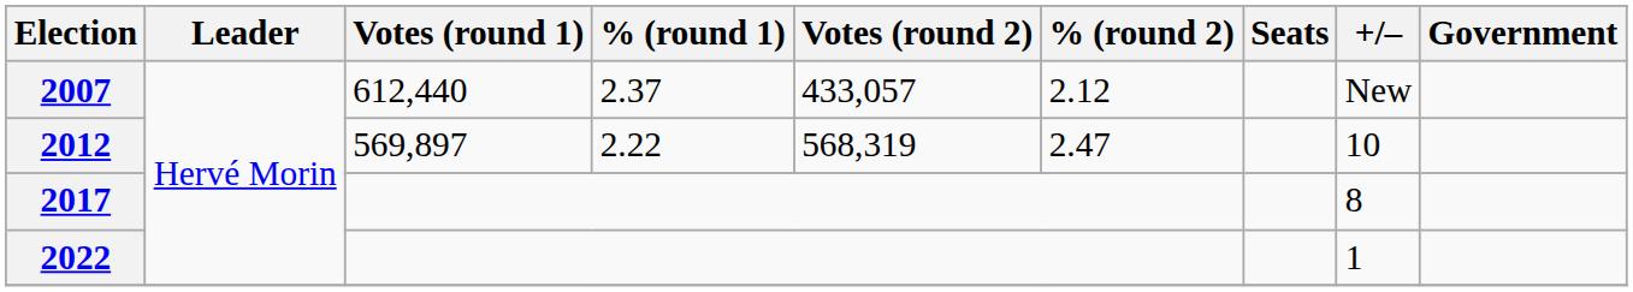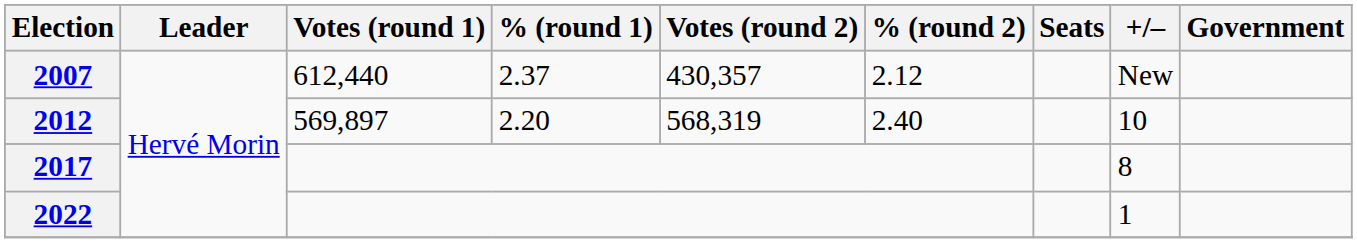2007 | Votes (round 2): 433,057 -> 430,357
2012 | % (round 1): 2.22 -> 2.20
2012 | % (round 2): 2.47 -> 2.40
